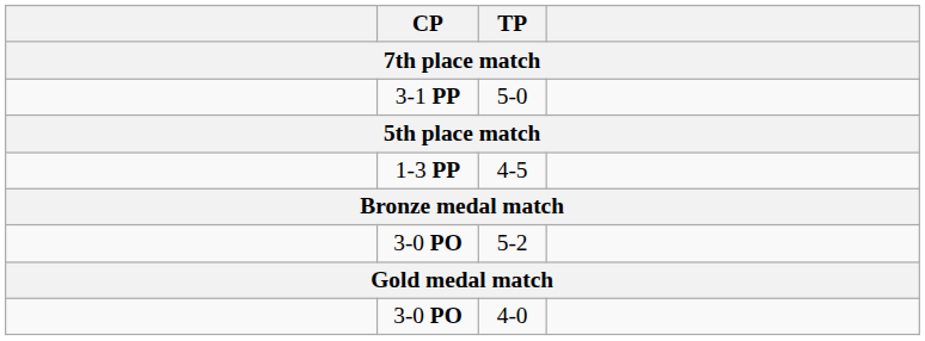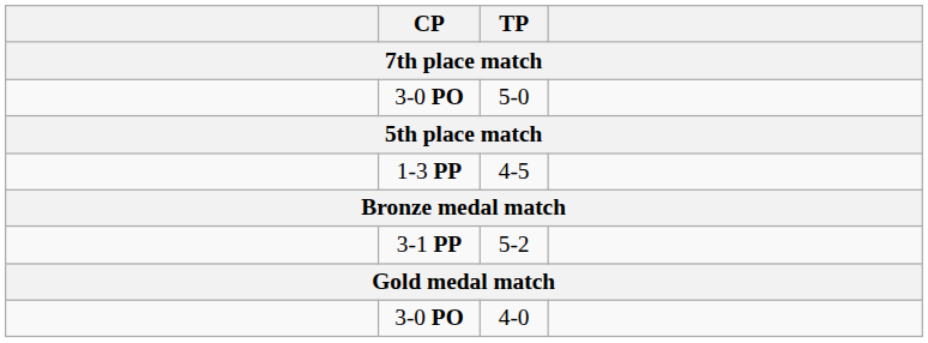5-0 | CP: 3-1 PP -> 3-0 PO
5-2 | CP: 3-0 PO -> 3-1 PP
